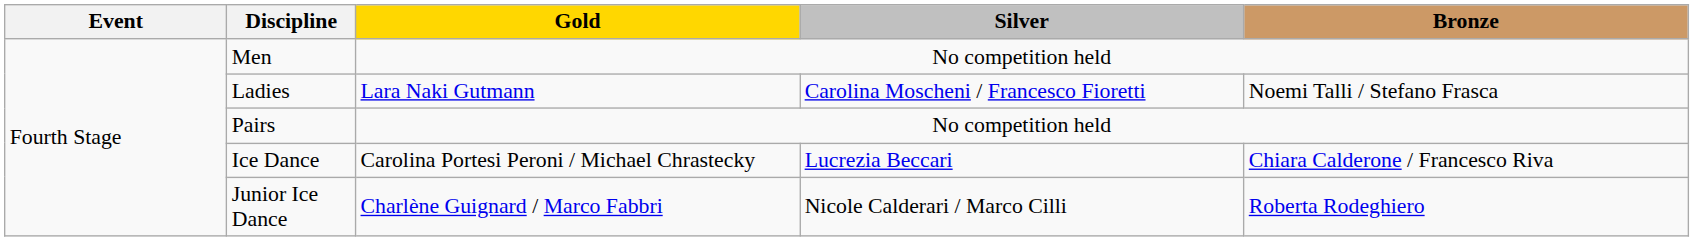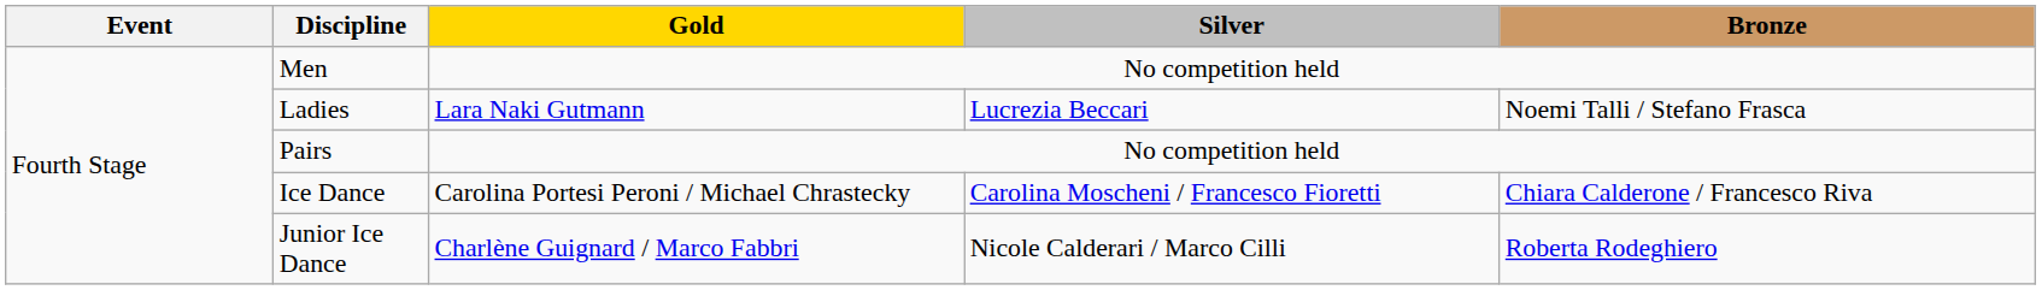Ladies | Silver: Carolina Moscheni / Francesco Fioretti -> Lucrezia Beccari
Ice Dance | Silver: Lucrezia Beccari -> Carolina Moscheni / Francesco Fioretti
